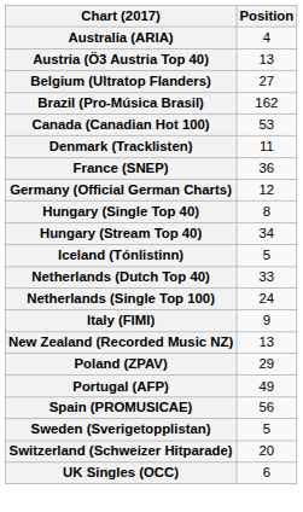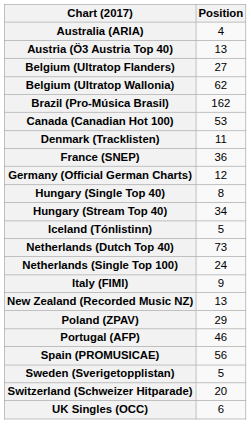+ row: Belgium (Ultratop Wallonia) | 62
Netherlands (Dutch Top 40) | Position: 33 -> 73
Portugal (AFP) | Position: 49 -> 46
